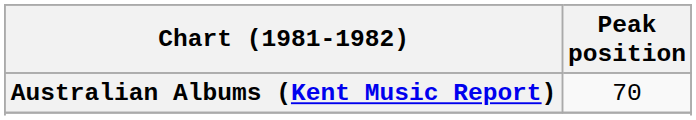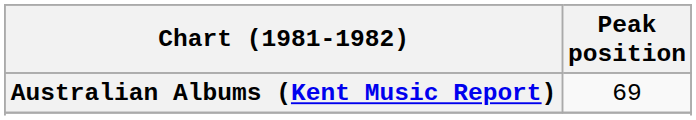Australian Albums (Kent Music Report) | Peak position: 70 -> 69
